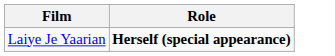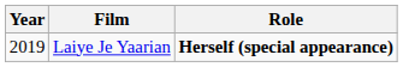+ column: Year | 2019
